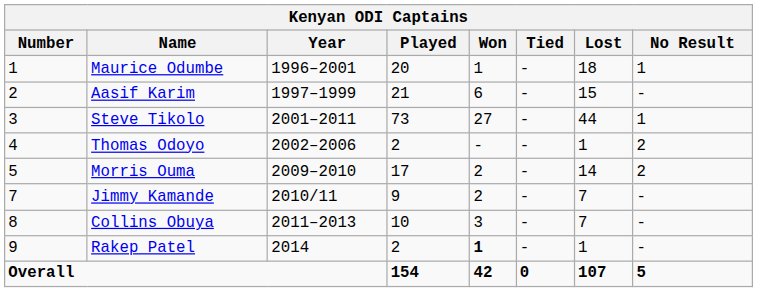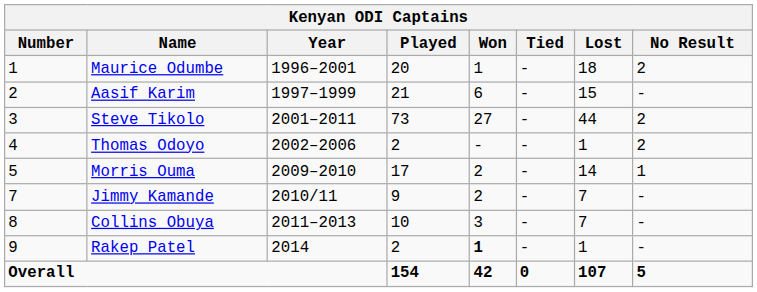Maurice Odumbe | No Result: 1 -> 2
Steve Tikolo | No Result: 1 -> 2
Morris Ouma | No Result: 2 -> 1
